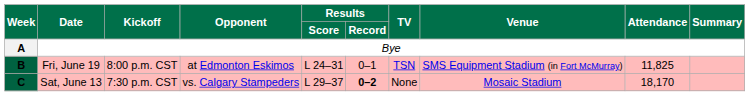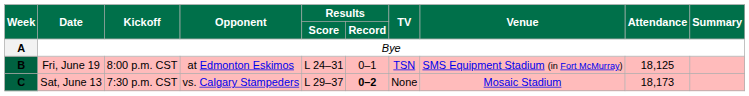B | Attendance: 11,825 -> 18,125
C | Attendance: 18,170 -> 18,173
